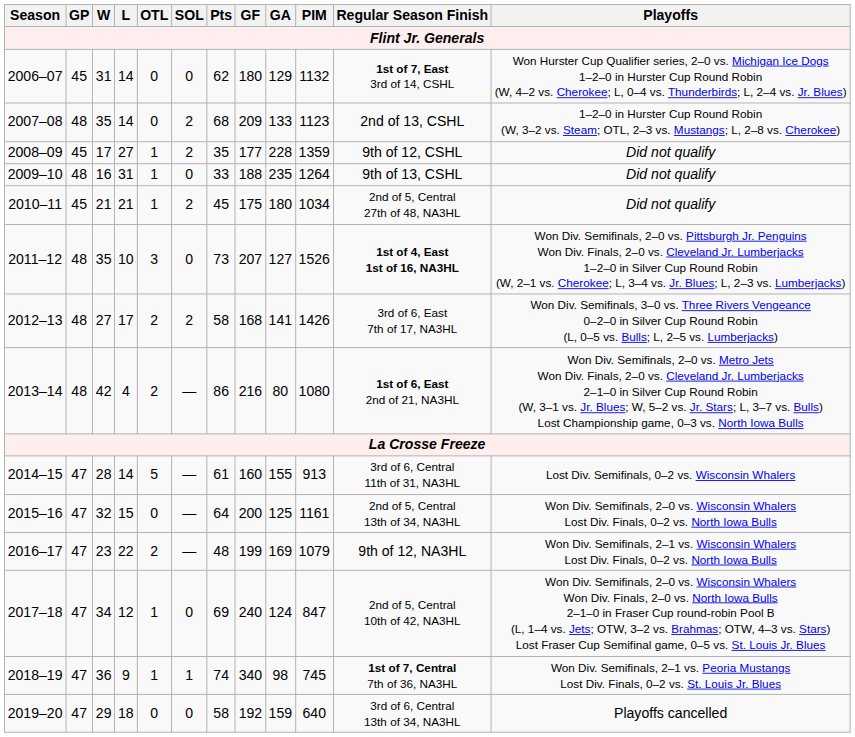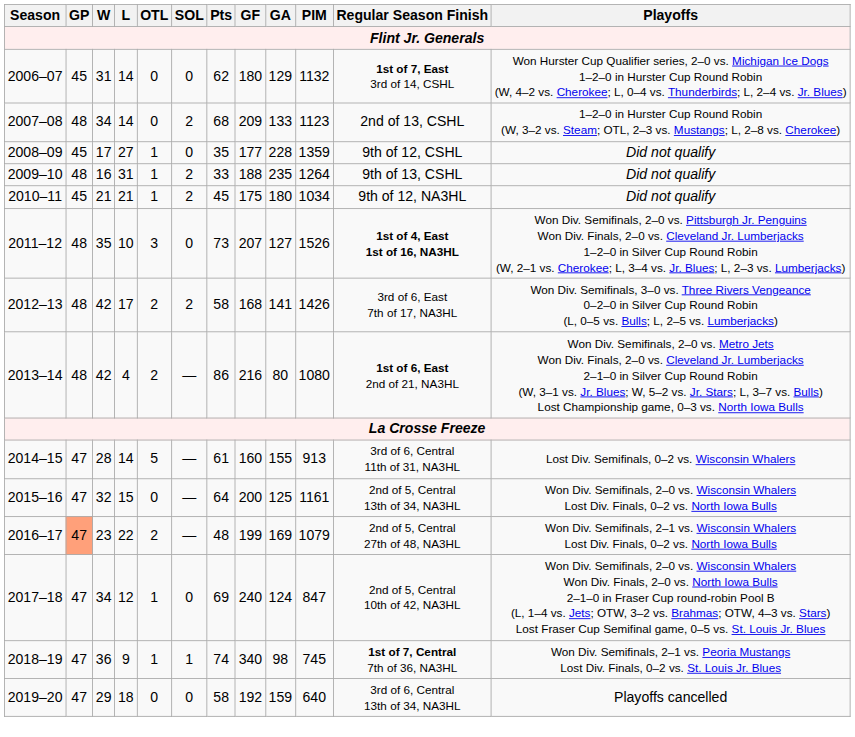2007–08 | W: 35 -> 34
2008–09 | SOL: 2 -> 0
2009–10 | SOL: 0 -> 2
2010–11 | Regular Season Finish: 2nd of 5, Central 27th of 48, NA3HL -> 9th of 12, NA3HL
2012–13 | W: 27 -> 42
2016–17 | GP: no background -> lightsalmon background
2016–17 | Regular Season Finish: 9th of 12, NA3HL -> 2nd of 5, Central 27th of 48, NA3HL
